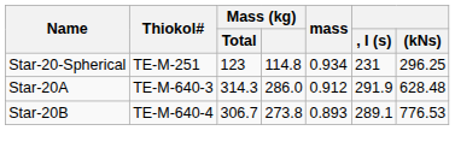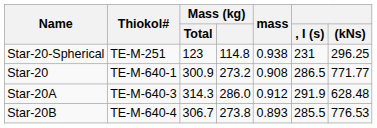Star-20-Spherical | mass: 0.934 -> 0.938
+ row: Star-20 | TE-M-640-1 | 300.9 | 273.2 | 0.908 | 286.5 | 771.77
Star-20B | , I (s): 289.1 -> 285.5
